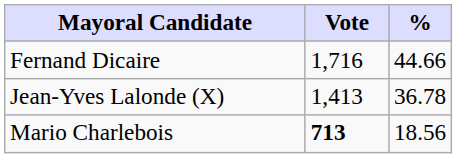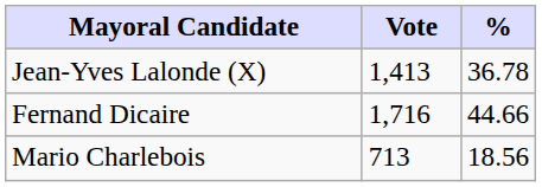rows swapped: Fernand Dicaire <-> Jean-Yves Lalonde (X)
Mario Charlebois | Vote: bold -> normal
